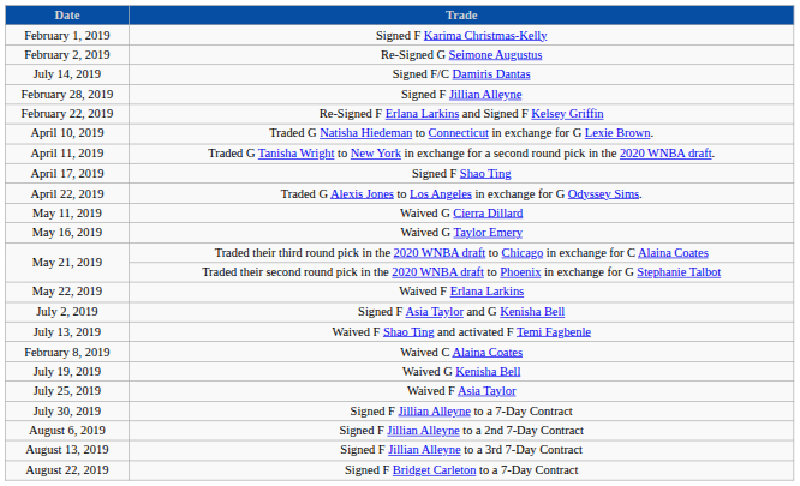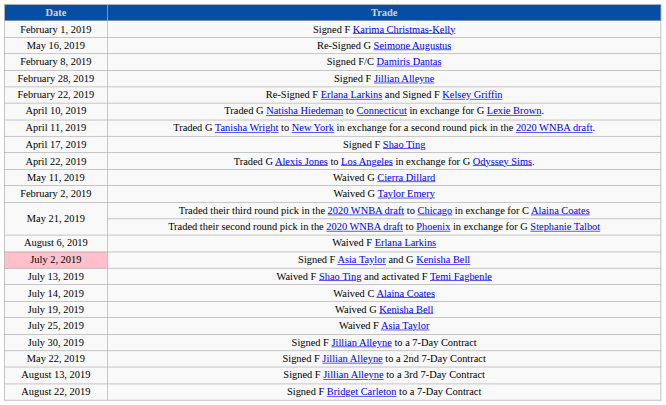Re-Signed G Seimone Augustus | Date: February 2, 2019 -> May 16, 2019
Signed F/C Damiris Dantas | Date: July 14, 2019 -> February 8, 2019
Waived G Taylor Emery | Date: May 16, 2019 -> February 2, 2019
Waived F Erlana Larkins | Date: May 22, 2019 -> August 6, 2019
Signed F Asia Taylor and G Kenisha Bell | Date: no background -> pink background
Waived C Alaina Coates | Date: February 8, 2019 -> July 14, 2019
Signed F Jillian Alleyne to a 2nd 7-Day Contract | Date: August 6, 2019 -> May 22, 2019
